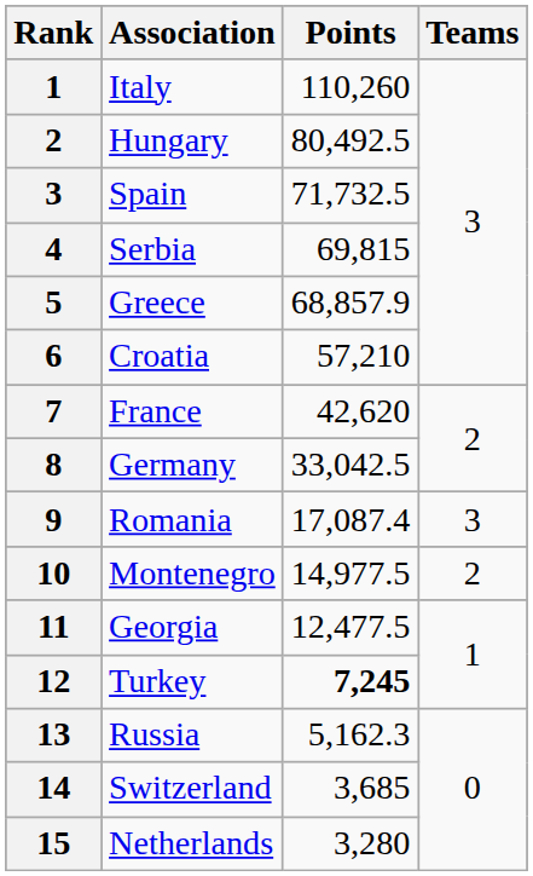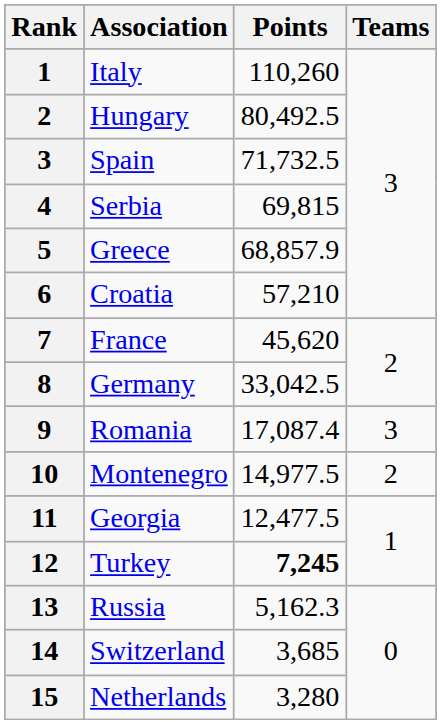France | Points: 42,620 -> 45,620
